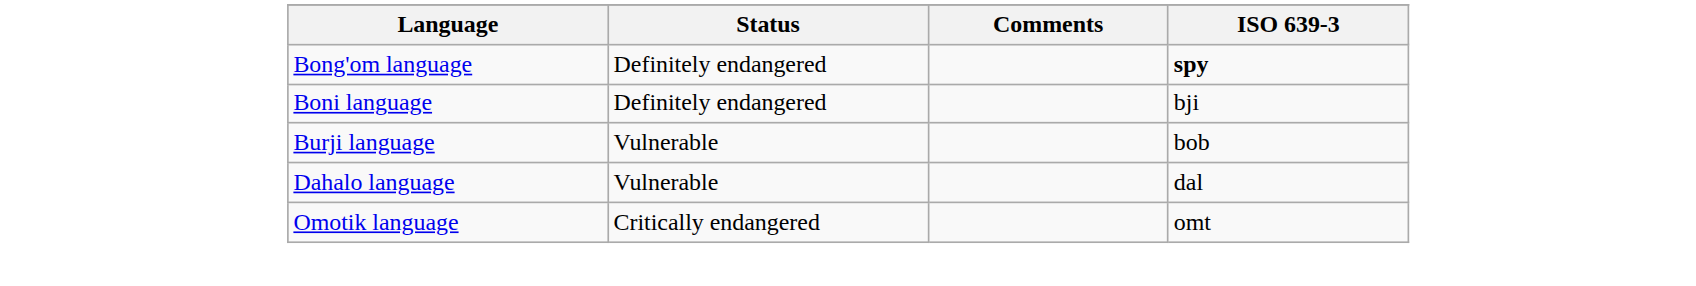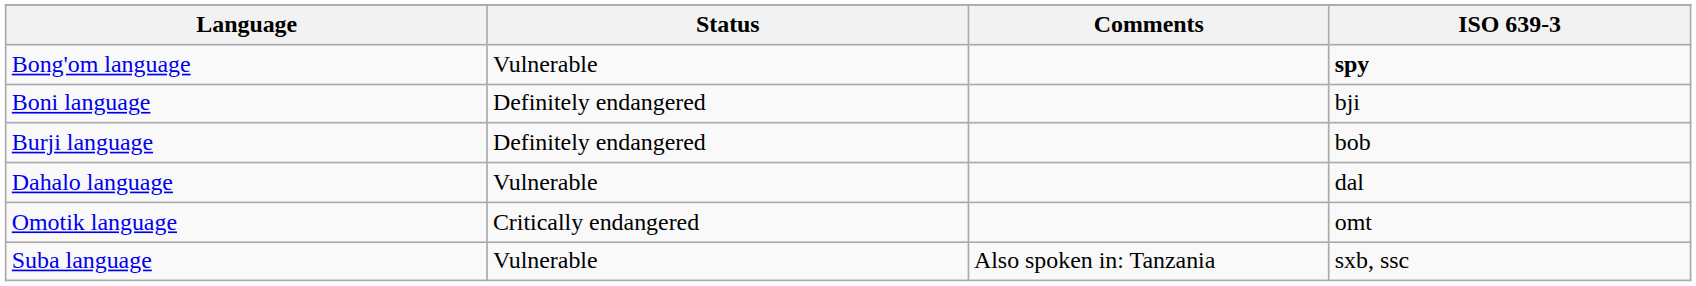Bong'om language | Status: Definitely endangered -> Vulnerable
Burji language | Status: Vulnerable -> Definitely endangered
+ row: Suba language | Vulnerable | Also spoken in: Tanzania | sxb, ssc
